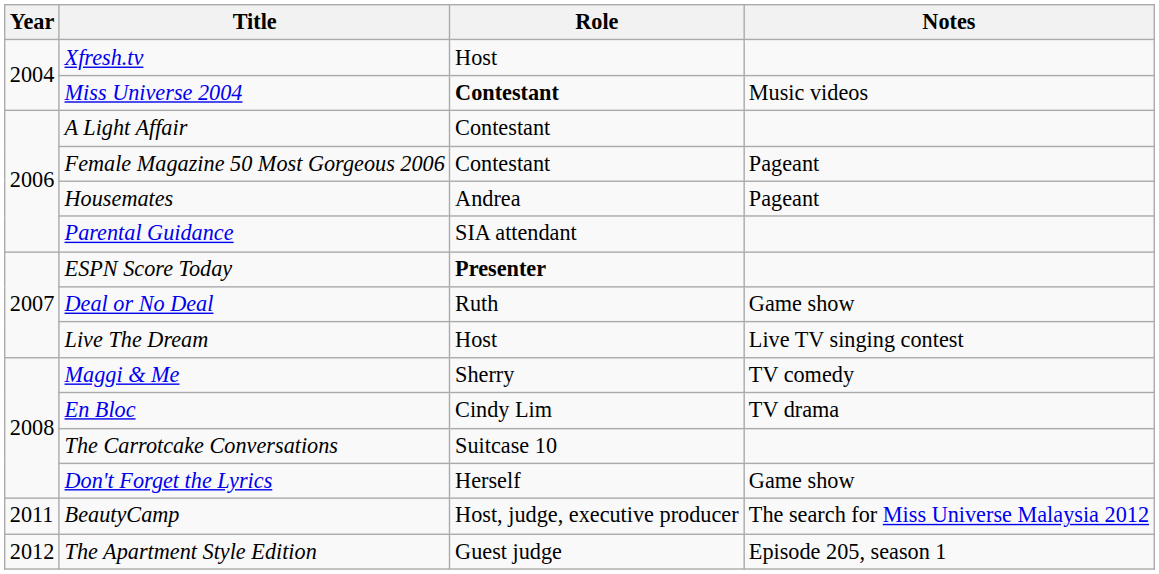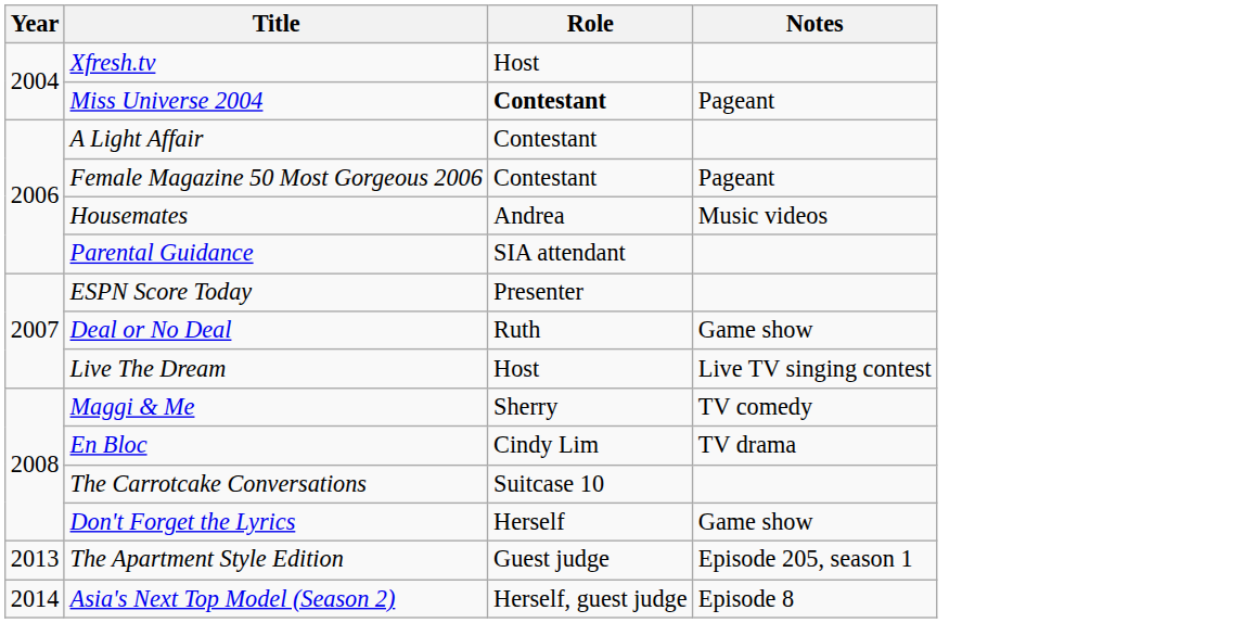Miss Universe 2004 | Notes: Music videos -> Pageant
Housemates | Notes: Pageant -> Music videos
ESPN Score Today | Role: bold -> normal
- row: 2011 | BeautyCamp | Host, judge, executive producer | The search for Miss Universe Malaysia 2012
The Apartment Style Edition | Year: 2012 -> 2013
+ row: 2014 | Asia's Next Top Model (Season 2) | Herself, guest judge | Episode 8
